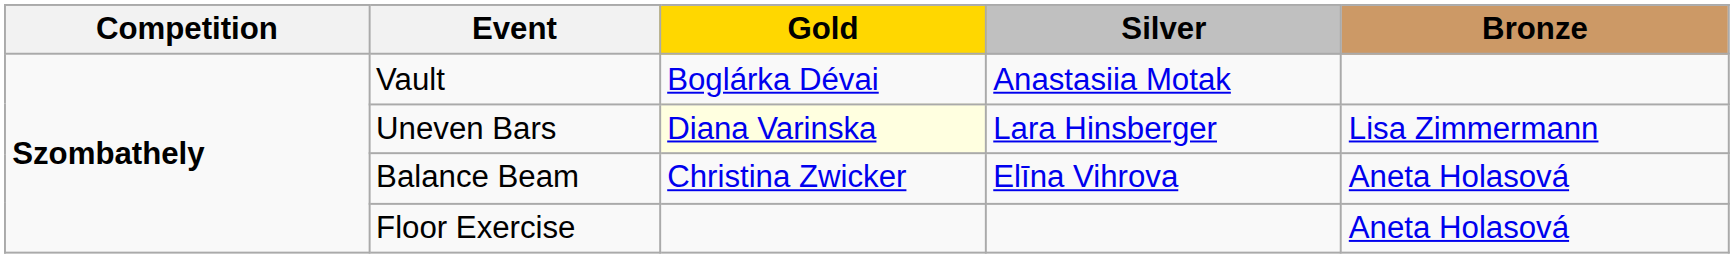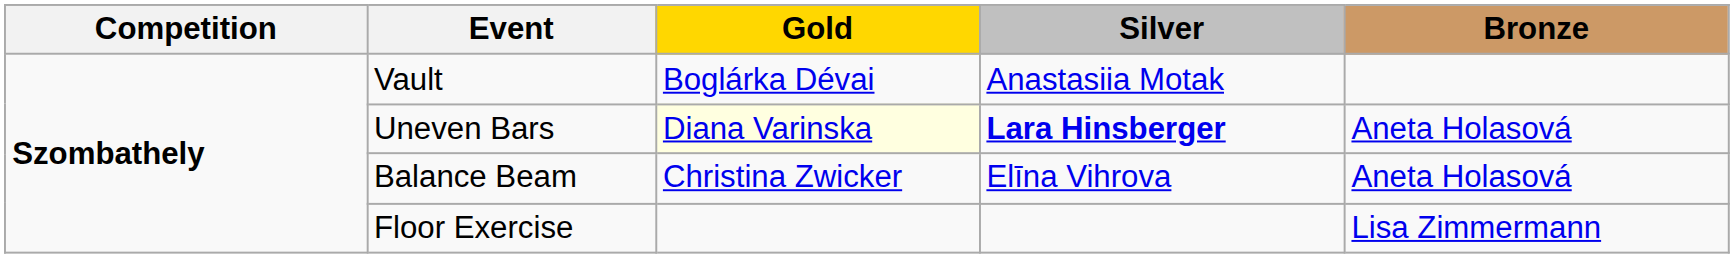Uneven Bars | Silver: normal -> bold
Uneven Bars | Bronze: Lisa Zimmermann -> Aneta Holasová
Floor Exercise | Bronze: Aneta Holasová -> Lisa Zimmermann
